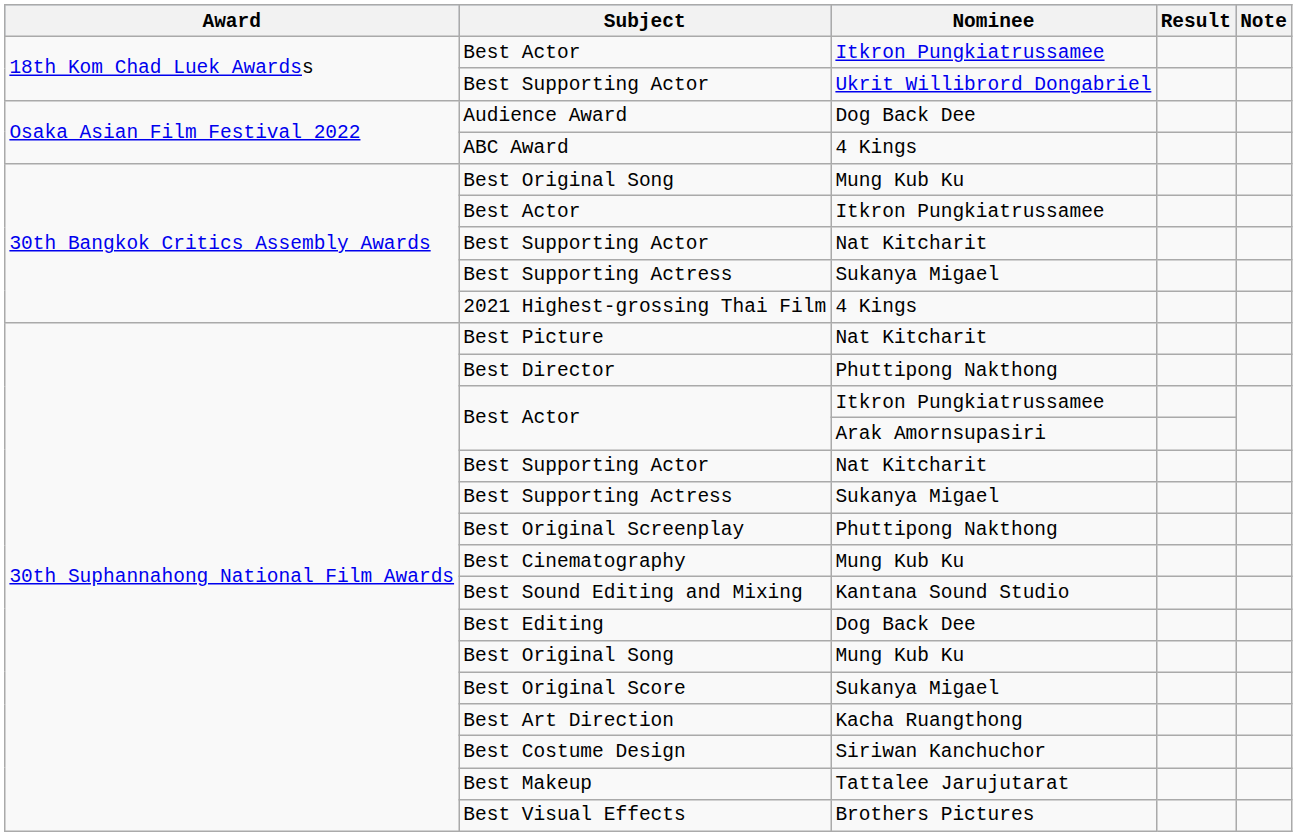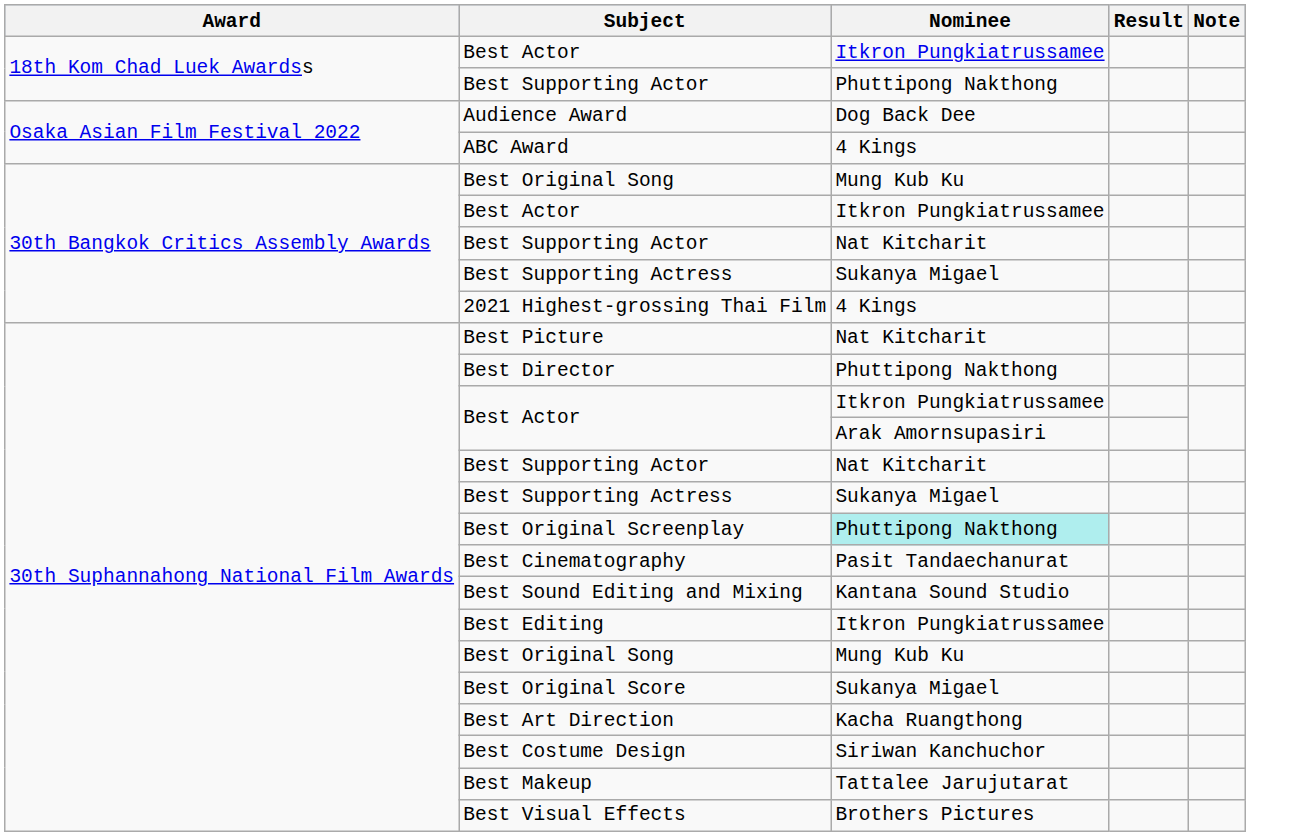18th Kom Chad Luek Awardss / Best Supporting Actor | Nominee: Ukrit Willibrord Dongabriel -> Phuttipong Nakthong
Best Original Screenplay | Nominee: no background -> paleturquoise background
Best Cinematography | Nominee: Mung Kub Ku -> Pasit Tandaechanurat
Best Editing | Nominee: Dog Back Dee -> Itkron Pungkiatrussamee
